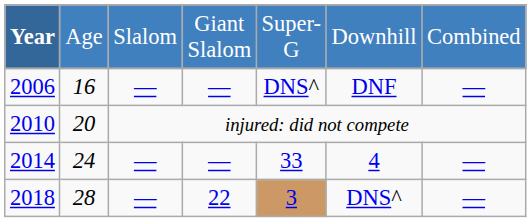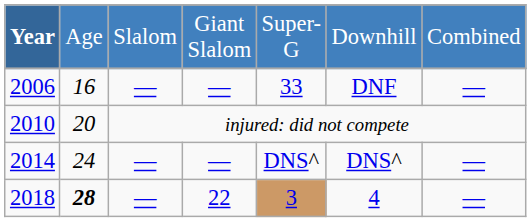2006 | column 5: DNS^ -> 33
2014 | column 5: 33 -> DNS^
2014 | column 6: 4 -> DNS^
2018 | column 2: normal -> bold
2018 | column 6: DNS^ -> 4
